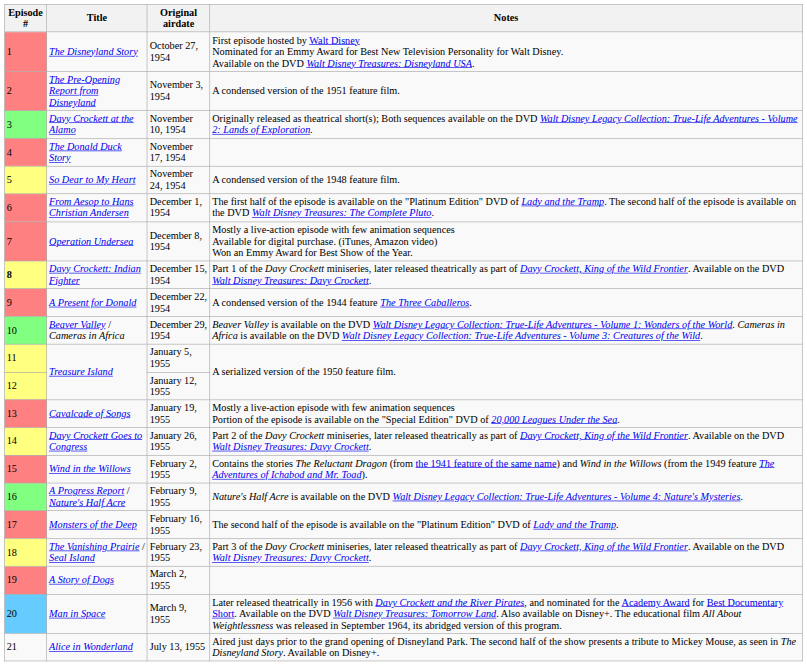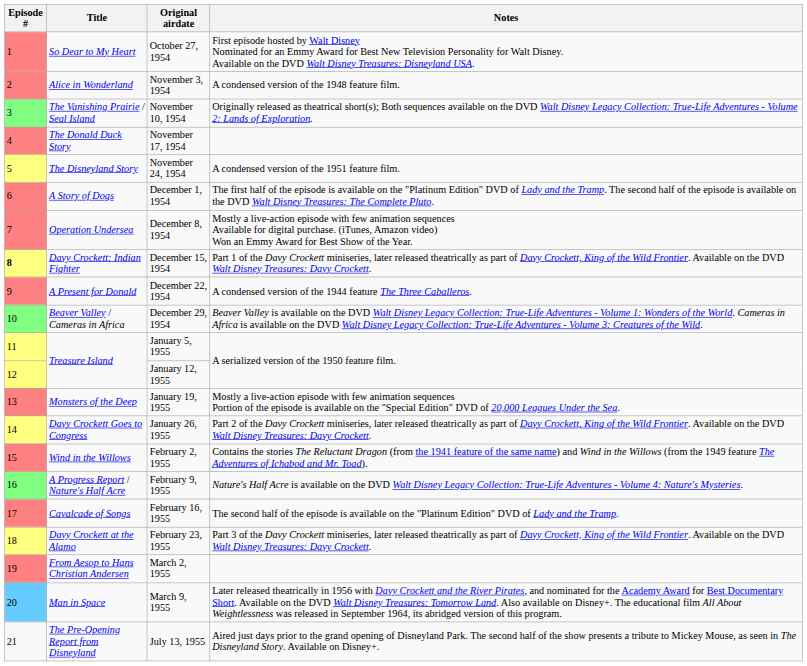October 27, 1954 | Title: The Disneyland Story -> So Dear to My Heart
November 3, 1954 | Title: The Pre-Opening Report from Disneyland -> Alice in Wonderland
November 3, 1954 | Notes: A condensed version of the 1951 feature film. -> A condensed version of the 1948 feature film.
November 10, 1954 | Title: Davy Crockett at the Alamo -> The Vanishing Prairie / Seal Island
November 24, 1954 | Title: So Dear to My Heart -> The Disneyland Story
November 24, 1954 | Notes: A condensed version of the 1948 feature film. -> A condensed version of the 1951 feature film.
December 1, 1954 | Title: From Aesop to Hans Christian Andersen -> A Story of Dogs
January 19, 1955 | Title: Cavalcade of Songs -> Monsters of the Deep
February 16, 1955 | Title: Monsters of the Deep -> Cavalcade of Songs
February 23, 1955 | Title: The Vanishing Prairie / Seal Island -> Davy Crockett at the Alamo
March 2, 1955 | Title: A Story of Dogs -> From Aesop to Hans Christian Andersen
July 13, 1955 | Title: Alice in Wonderland -> The Pre-Opening Report from Disneyland
